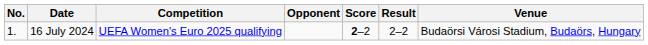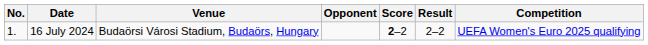columns swapped: Venue <-> Competition
